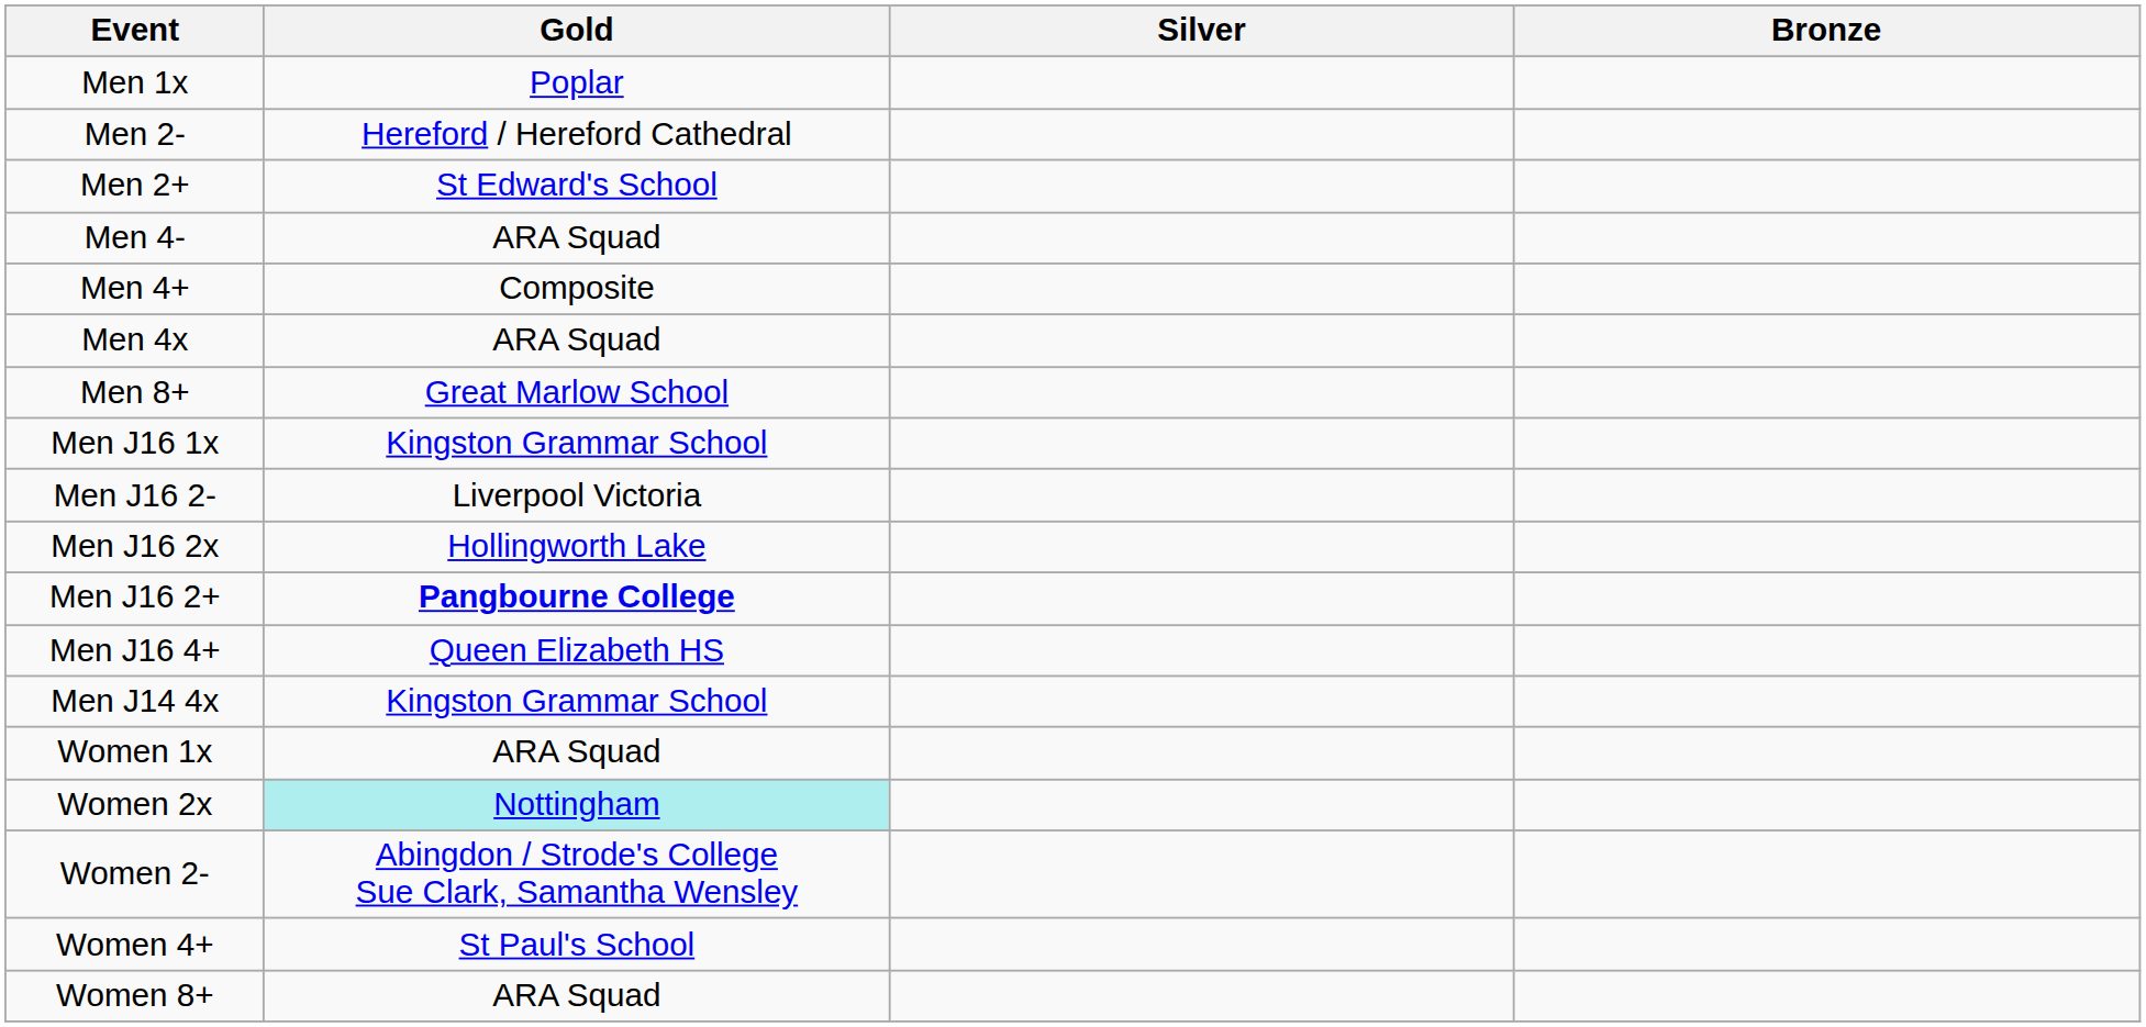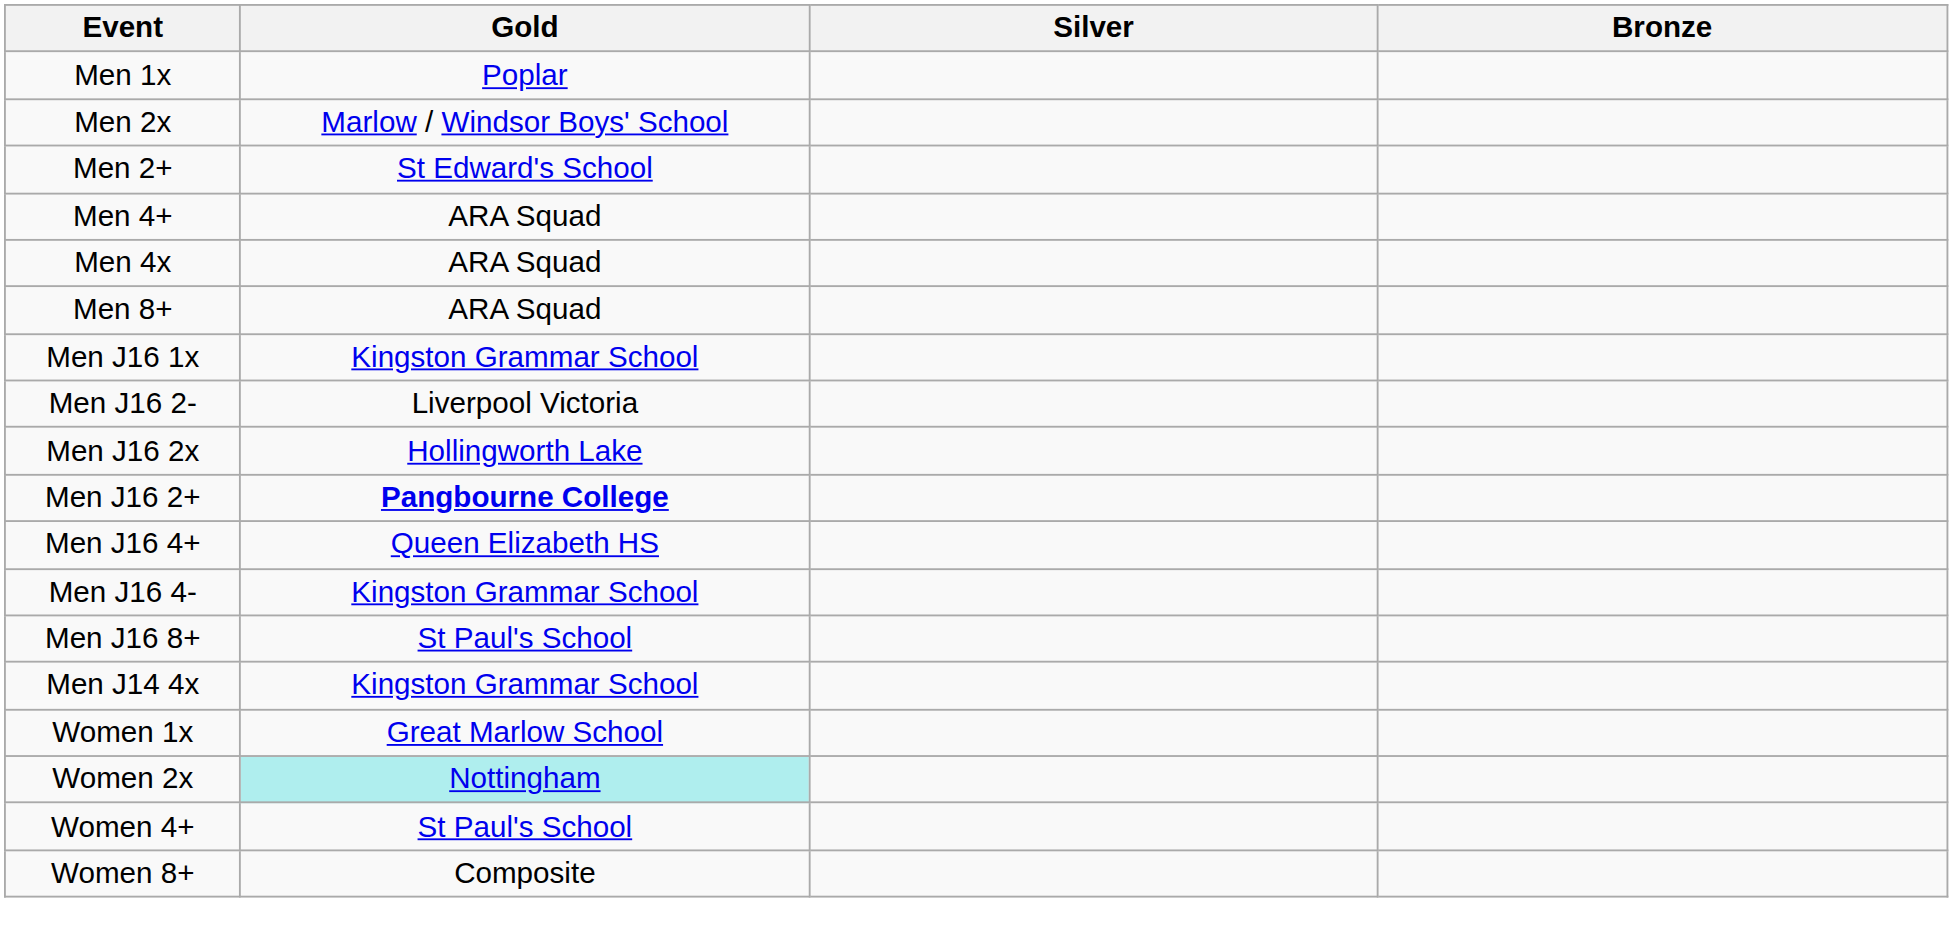- row: Men 2- | Hereford / Hereford Cathedral
+ row: Men 2x | Marlow / Windsor Boys' School
- row: Men 4- | ARA Squad
Men 4+ | Gold: Composite -> ARA Squad
Men 8+ | Gold: Great Marlow School -> ARA Squad
+ row: Men J16 4- | Kingston Grammar School
+ row: Men J16 8+ | St Paul's School
Women 1x | Gold: ARA Squad -> Great Marlow School
- row: Women 2- | Abingdon / Strode's College Sue Clark, Samantha Wensley
Women 8+ | Gold: ARA Squad -> Composite
